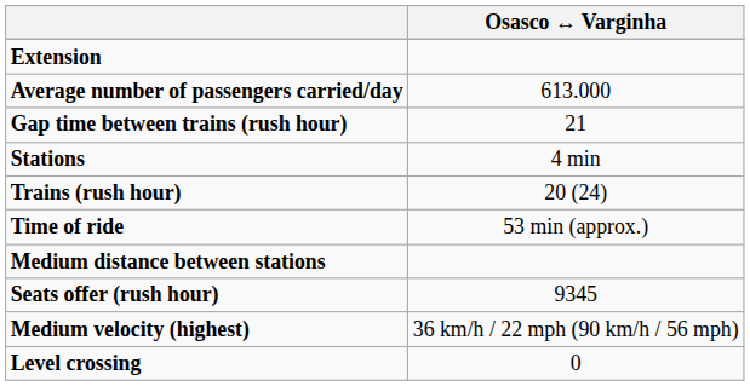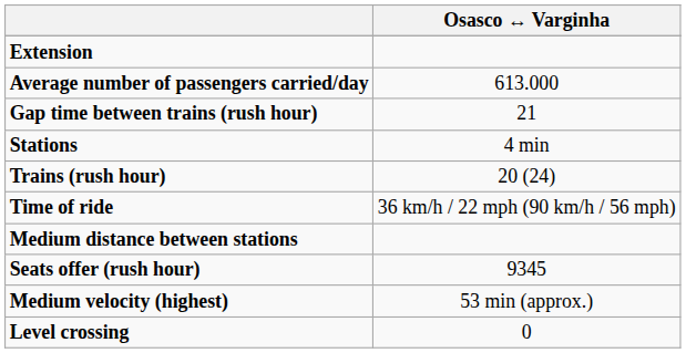Time of ride | Osasco ↔ Varginha: 53 min (approx.) -> 36 km/h / 22 mph (90 km/h / 56 mph)
Medium velocity (highest) | Osasco ↔ Varginha: 36 km/h / 22 mph (90 km/h / 56 mph) -> 53 min (approx.)
